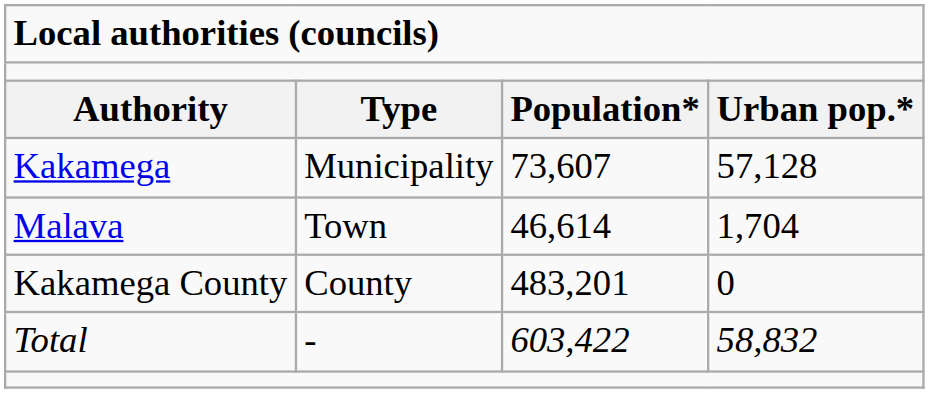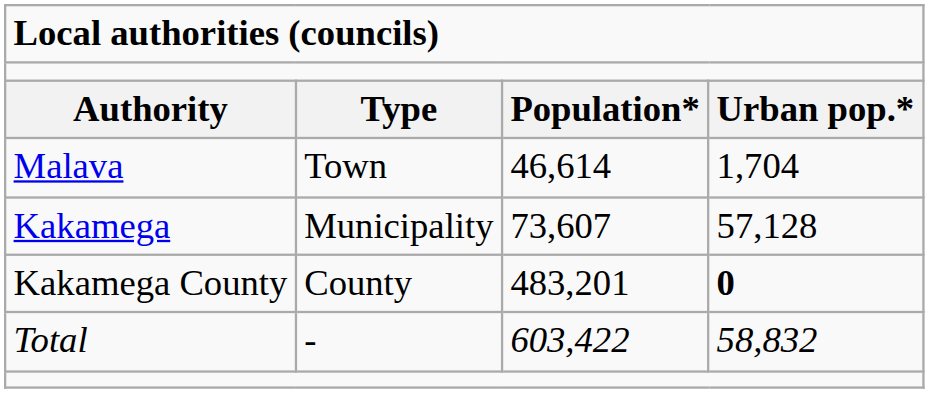rows swapped: Kakamega <-> Malava
Kakamega County | column 4: normal -> bold
